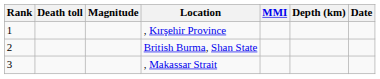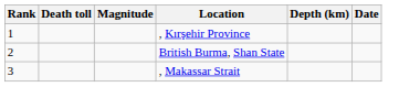- column: MMI
